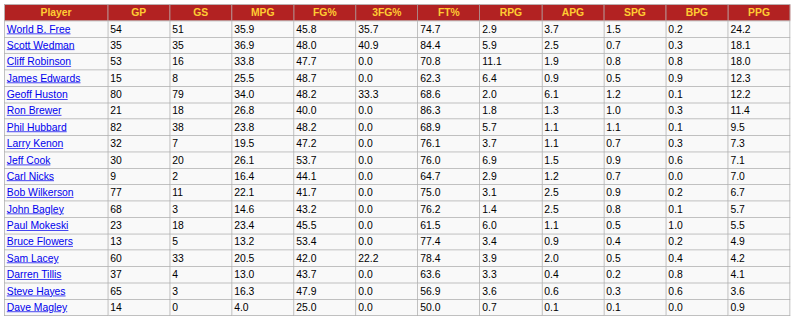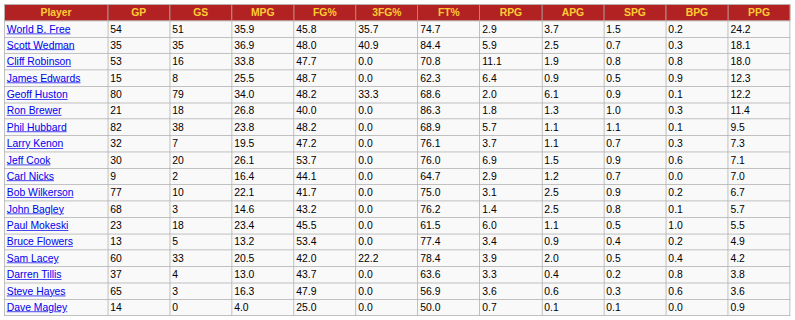Geoff Huston | SPG: 1.2 -> 0.9
Bob Wilkerson | GS: 11 -> 10
Darren Tillis | PPG: 4.1 -> 3.8
